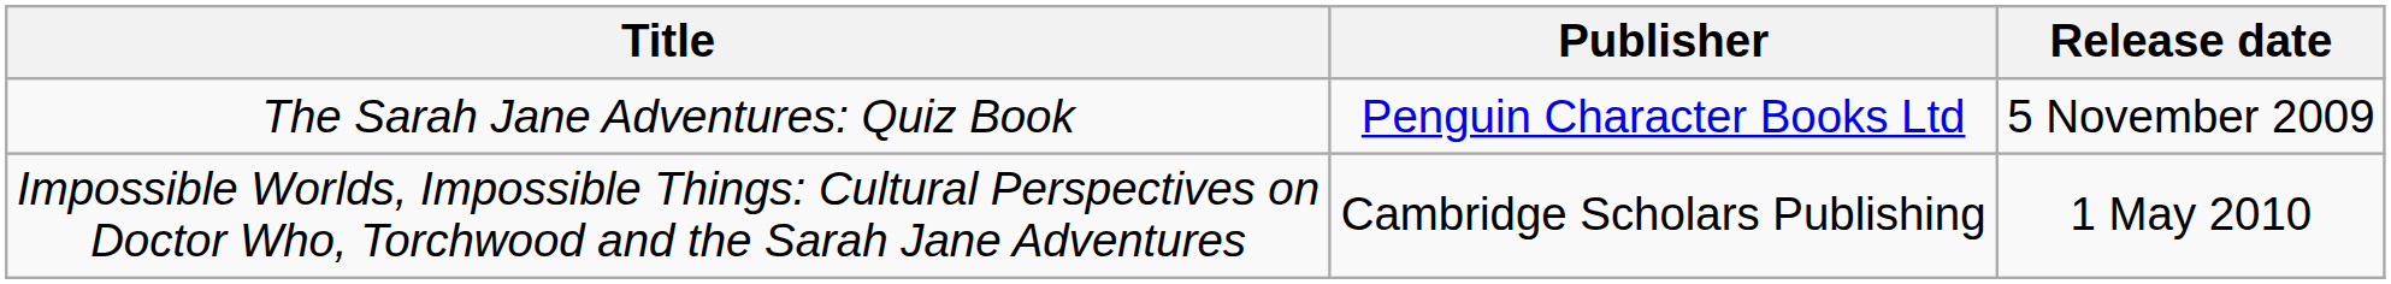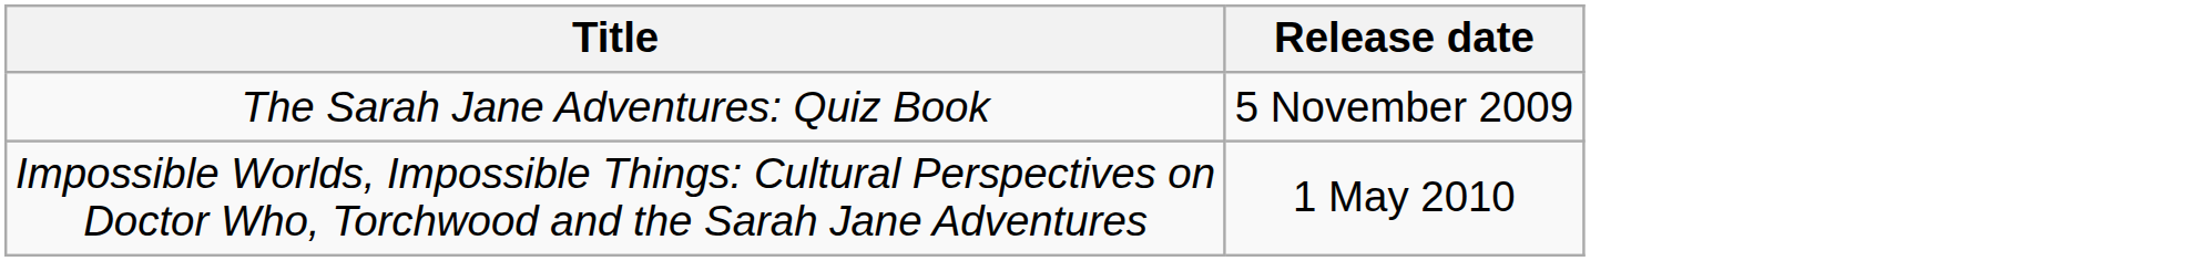- column: Publisher | Penguin Character Books Ltd | Cambridge Scholars Publishing
